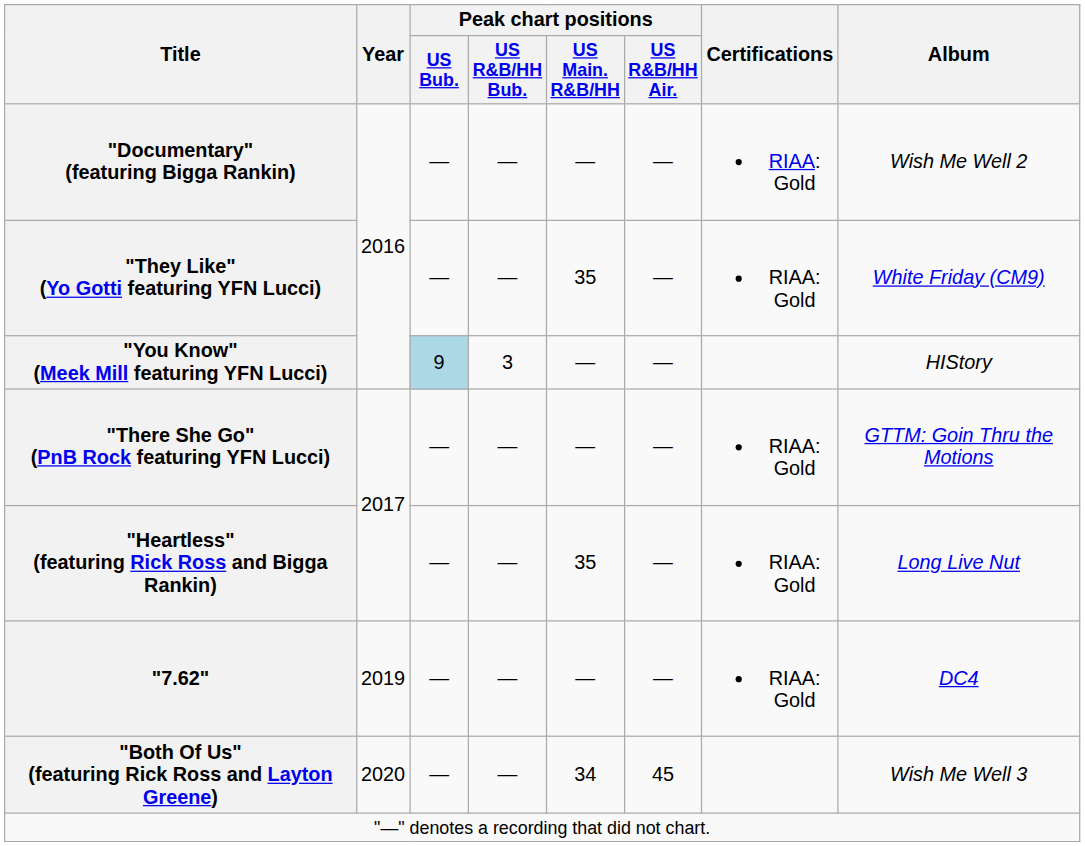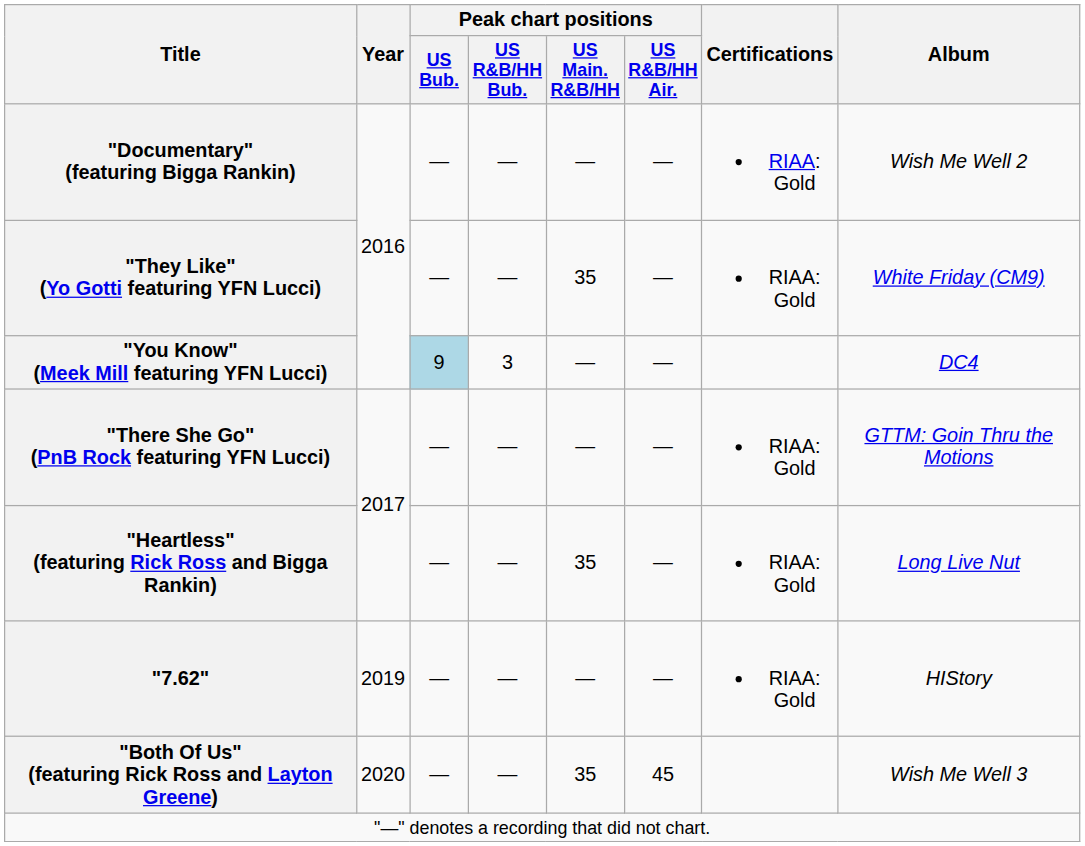"You Know" (Meek Mill featuring YFN Lucci) | Album: HIStory -> DC4
"7.62" | Album: DC4 -> HIStory
"Both Of Us" (featuring Rick Ross and Layton Greene) | Peak chart positions / US Main. R&B/HH: 34 -> 35
